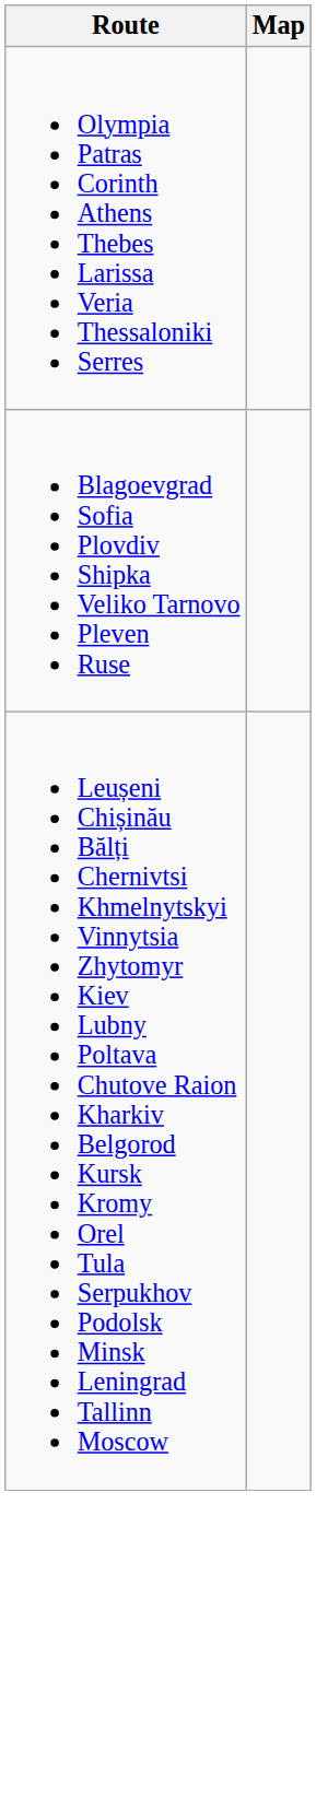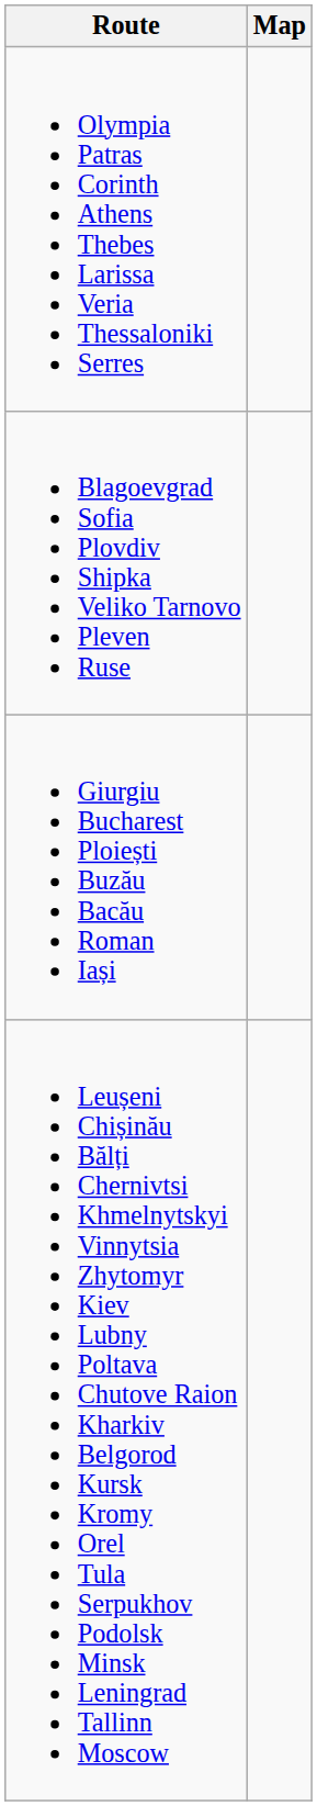+ row: Giurgiu Bucharest Ploiești Buzău Bacău Roman Iași
